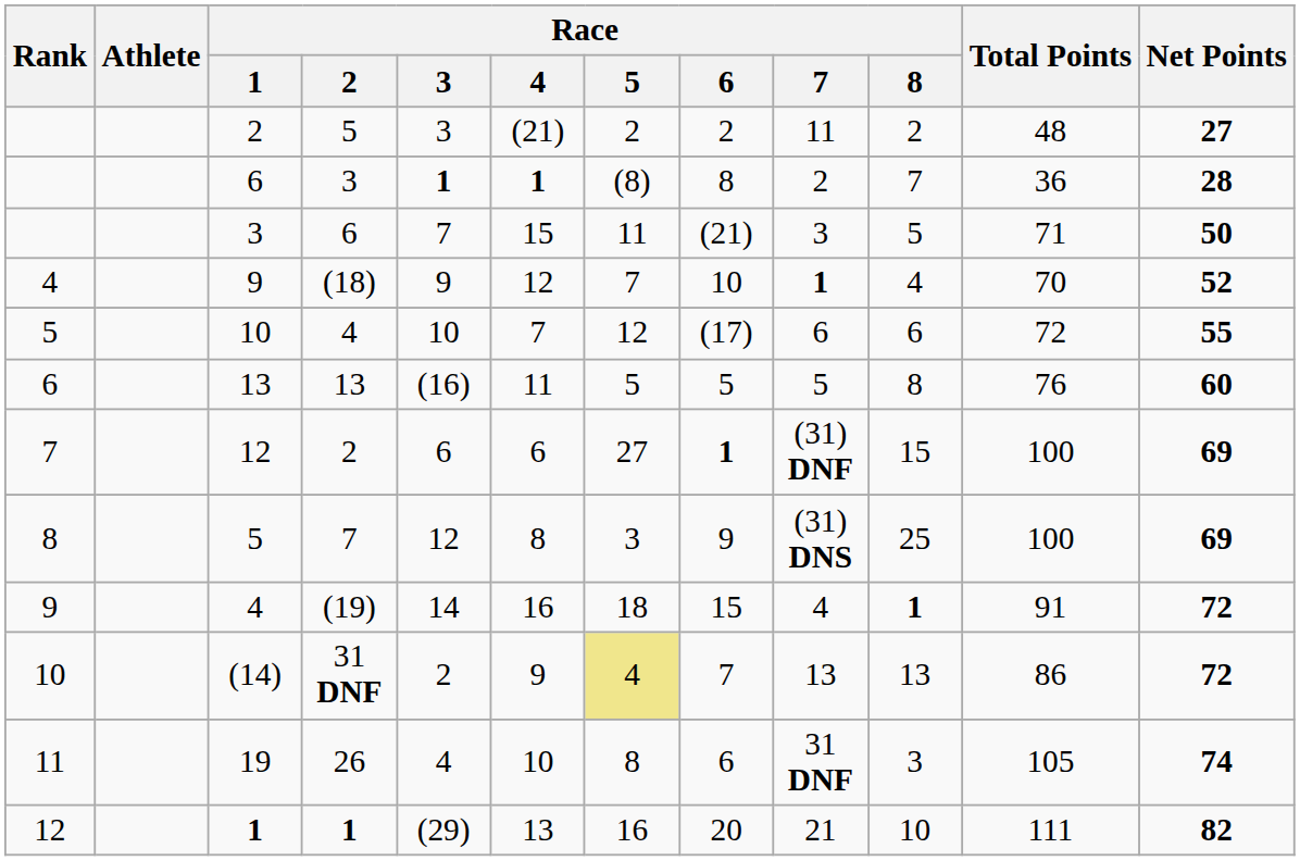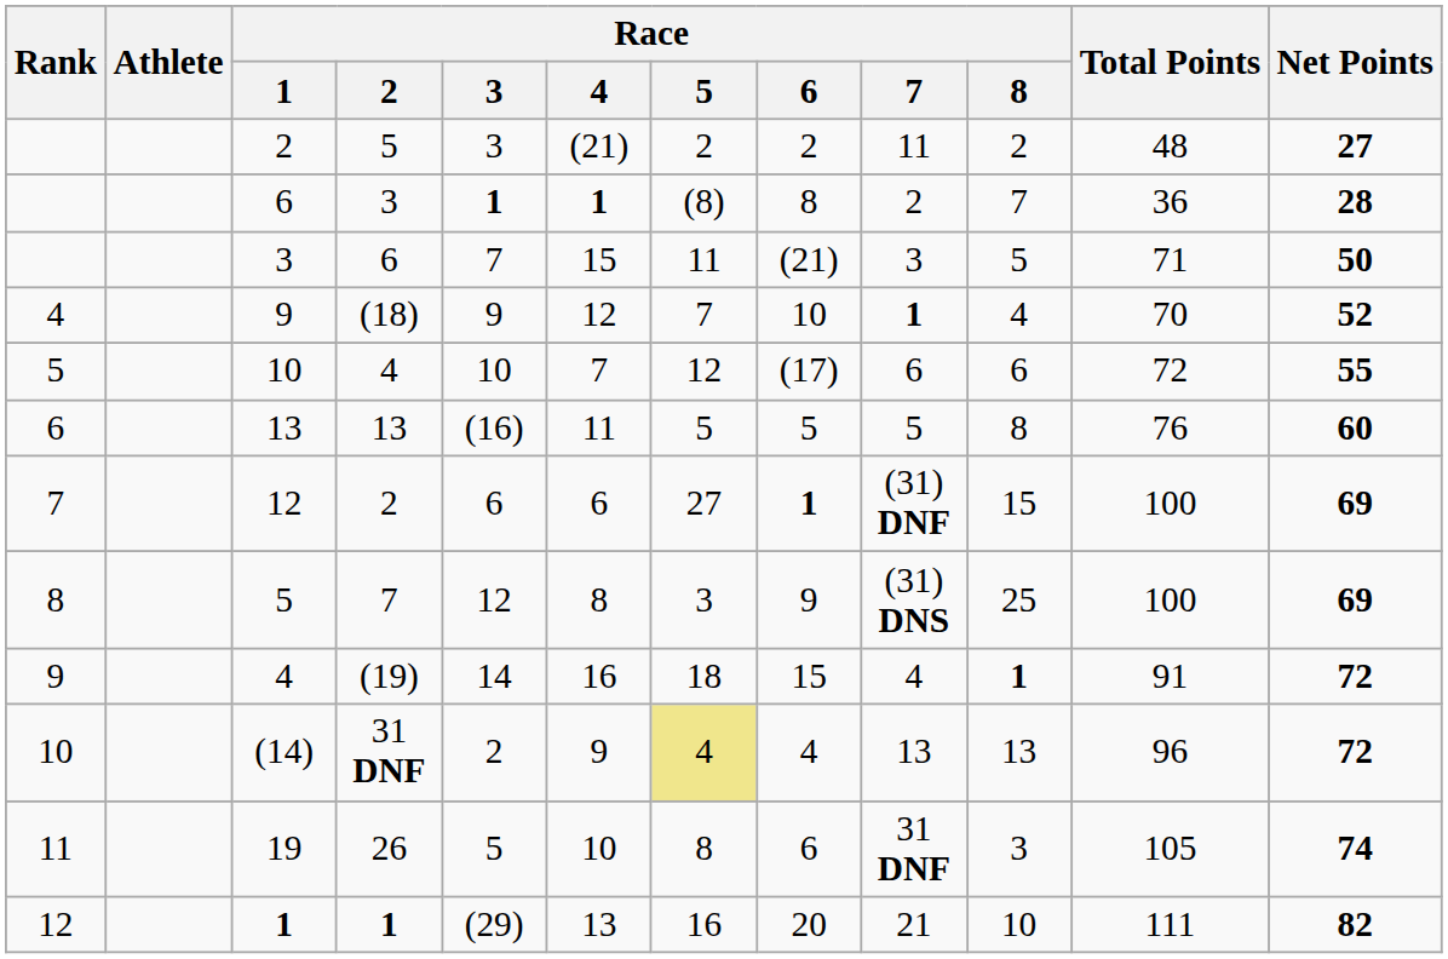(14) | Race / 6: 7 -> 4
(14) | Total Points: 86 -> 96
19 | Race / 3: 4 -> 5
